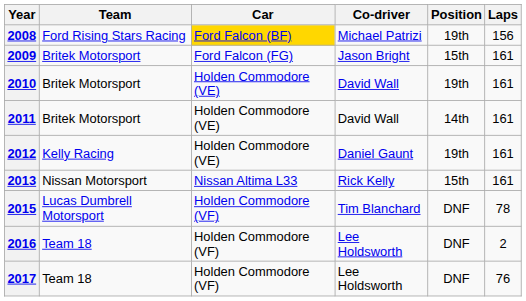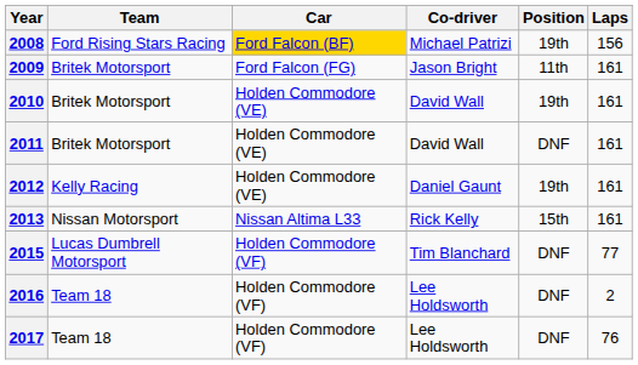2009 | Position: 15th -> 11th
2011 | Position: 14th -> DNF
2015 | Laps: 78 -> 77
